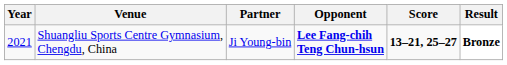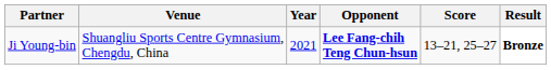columns swapped: Year <-> Partner
Shuangliu Sports Centre Gymnasium, Chengdu, China | Score: bold -> normal
